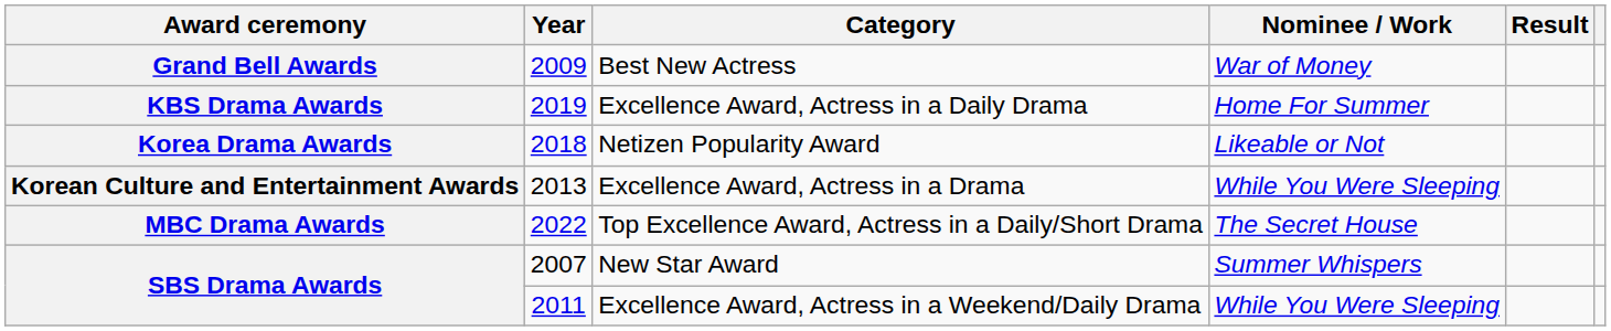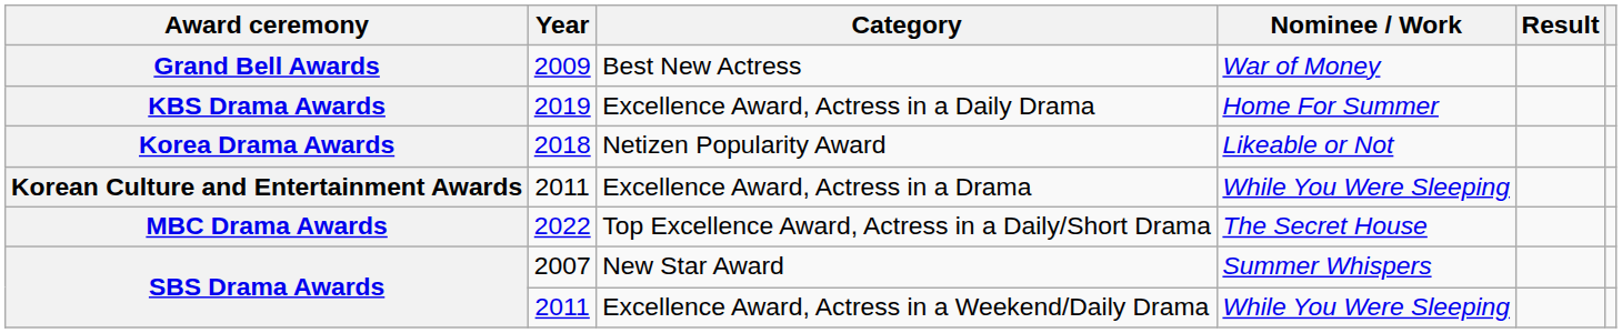Excellence Award, Actress in a Drama | Year: 2013 -> 2011
